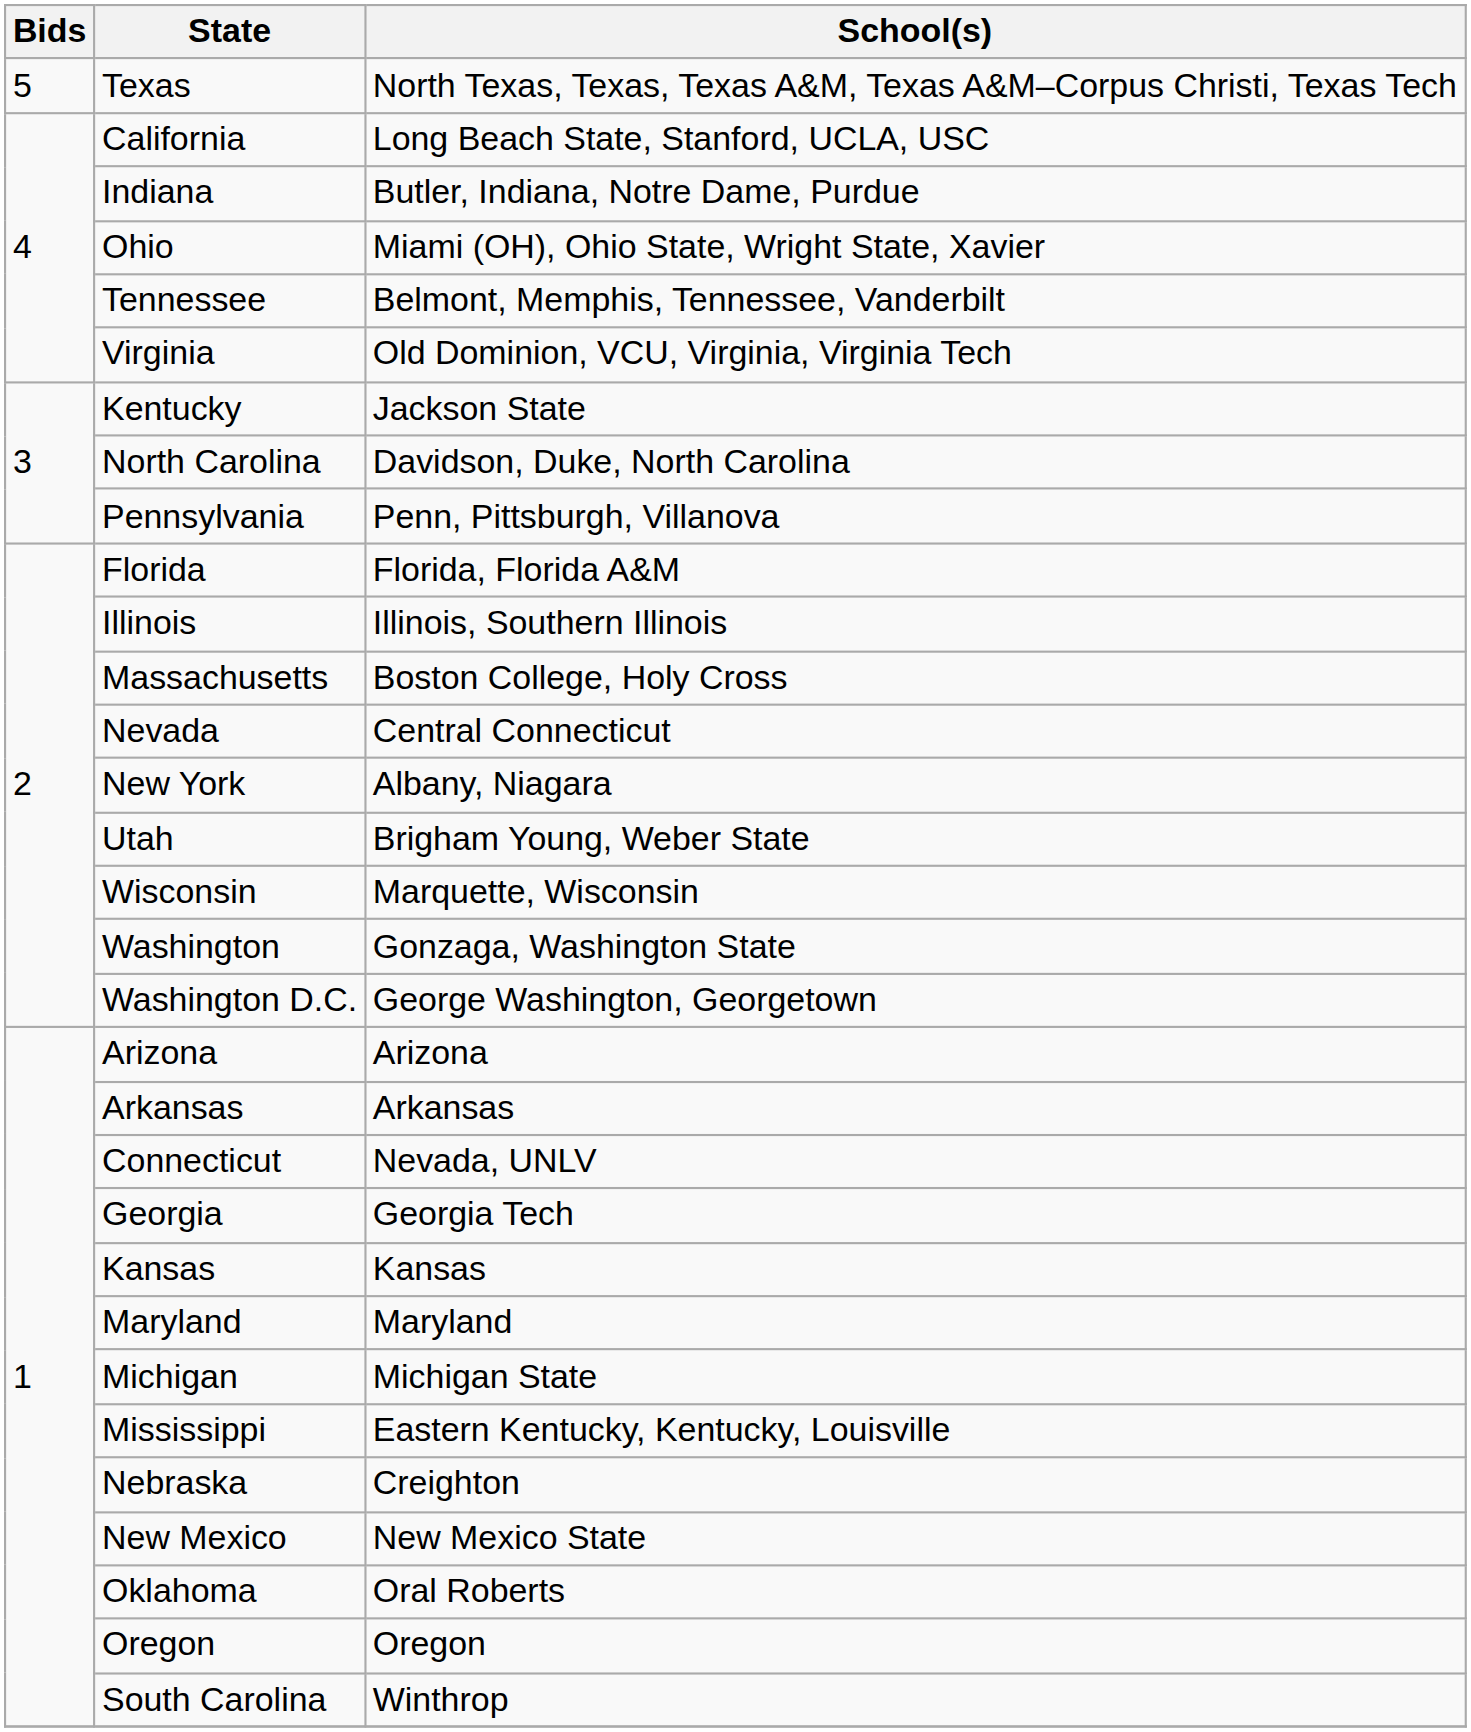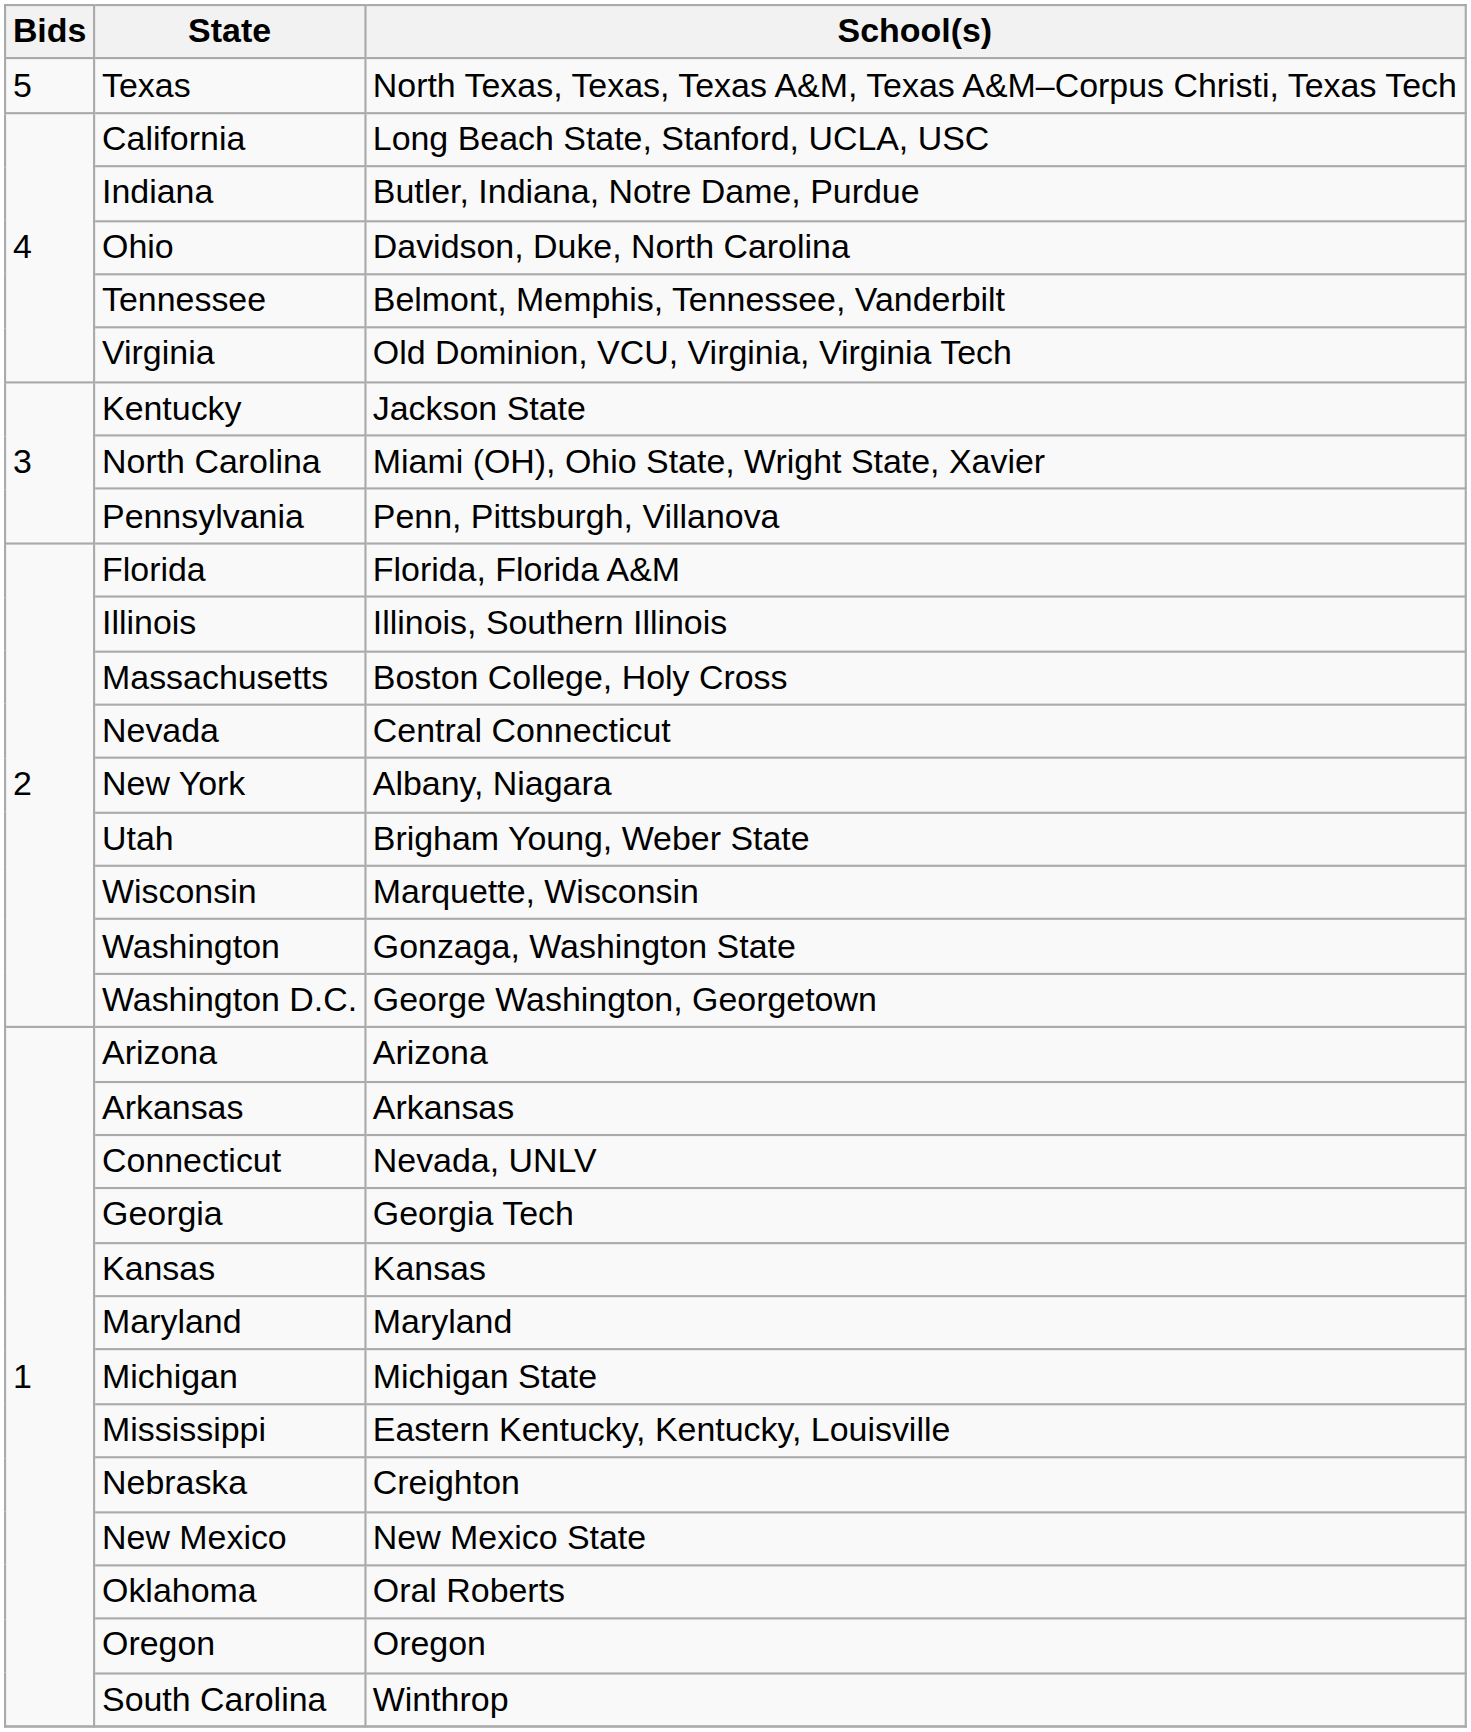Ohio | School(s): Miami (OH), Ohio State, Wright State, Xavier -> Davidson, Duke, North Carolina
North Carolina | School(s): Davidson, Duke, North Carolina -> Miami (OH), Ohio State, Wright State, Xavier
